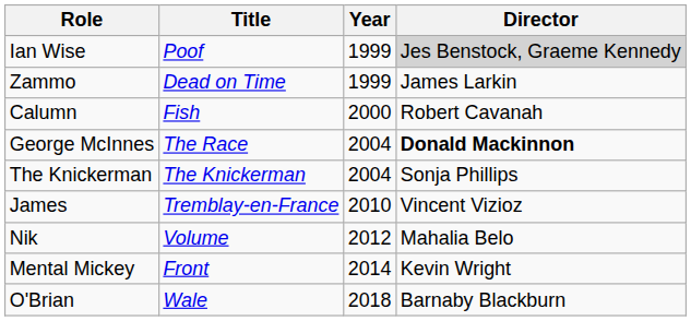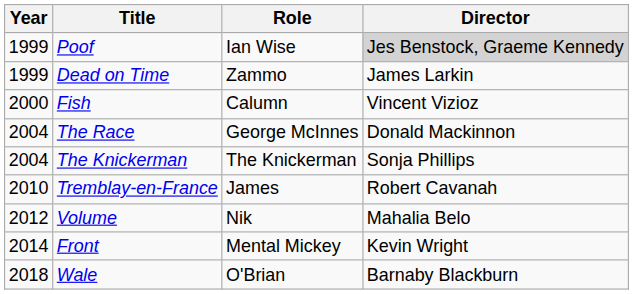columns swapped: Year <-> Role
Fish | Director: Robert Cavanah -> Vincent Vizioz
The Race | Director: bold -> normal
Tremblay-en-France | Director: Vincent Vizioz -> Robert Cavanah
